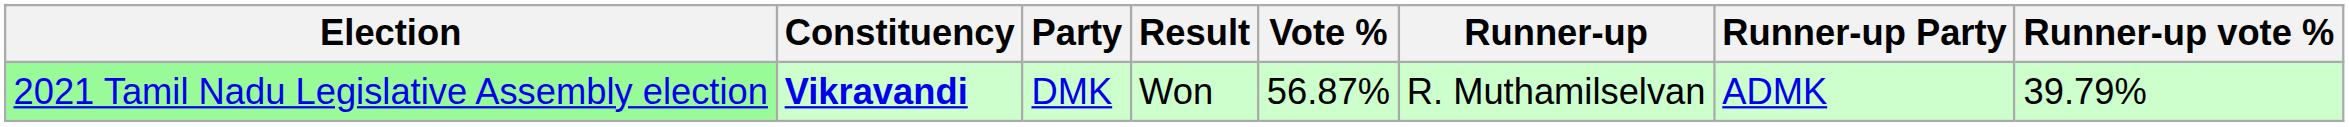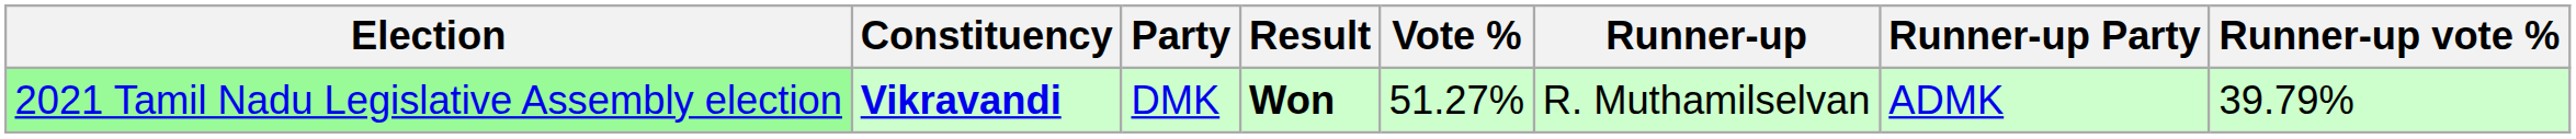2021 Tamil Nadu Legislative Assembly election | Result: normal -> bold
2021 Tamil Nadu Legislative Assembly election | Vote %: 56.87% -> 51.27%
